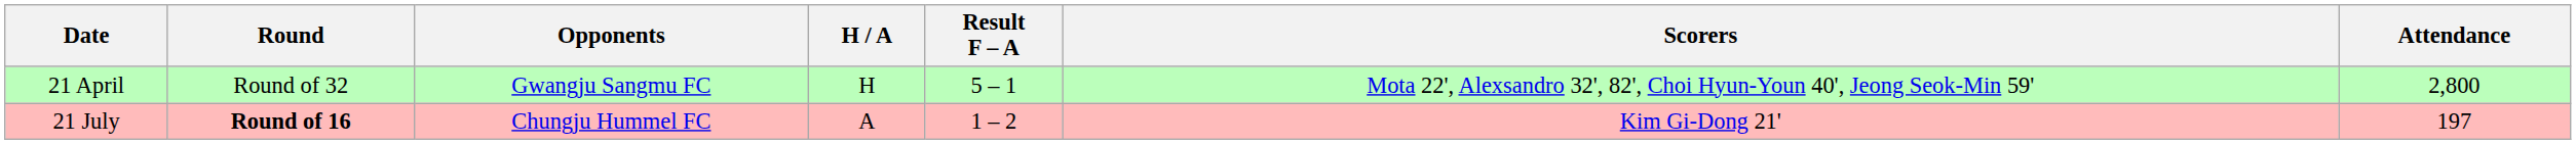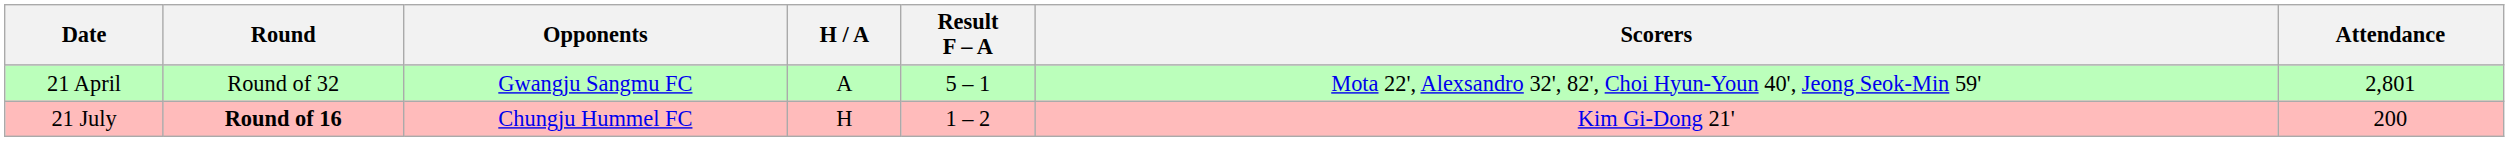21 April | H / A: H -> A
21 April | Attendance: 2,800 -> 2,801
21 July | H / A: A -> H
21 July | Attendance: 197 -> 200
